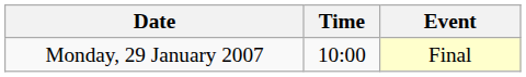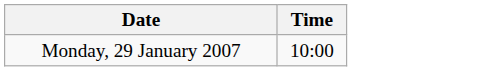- column: Event | Final
